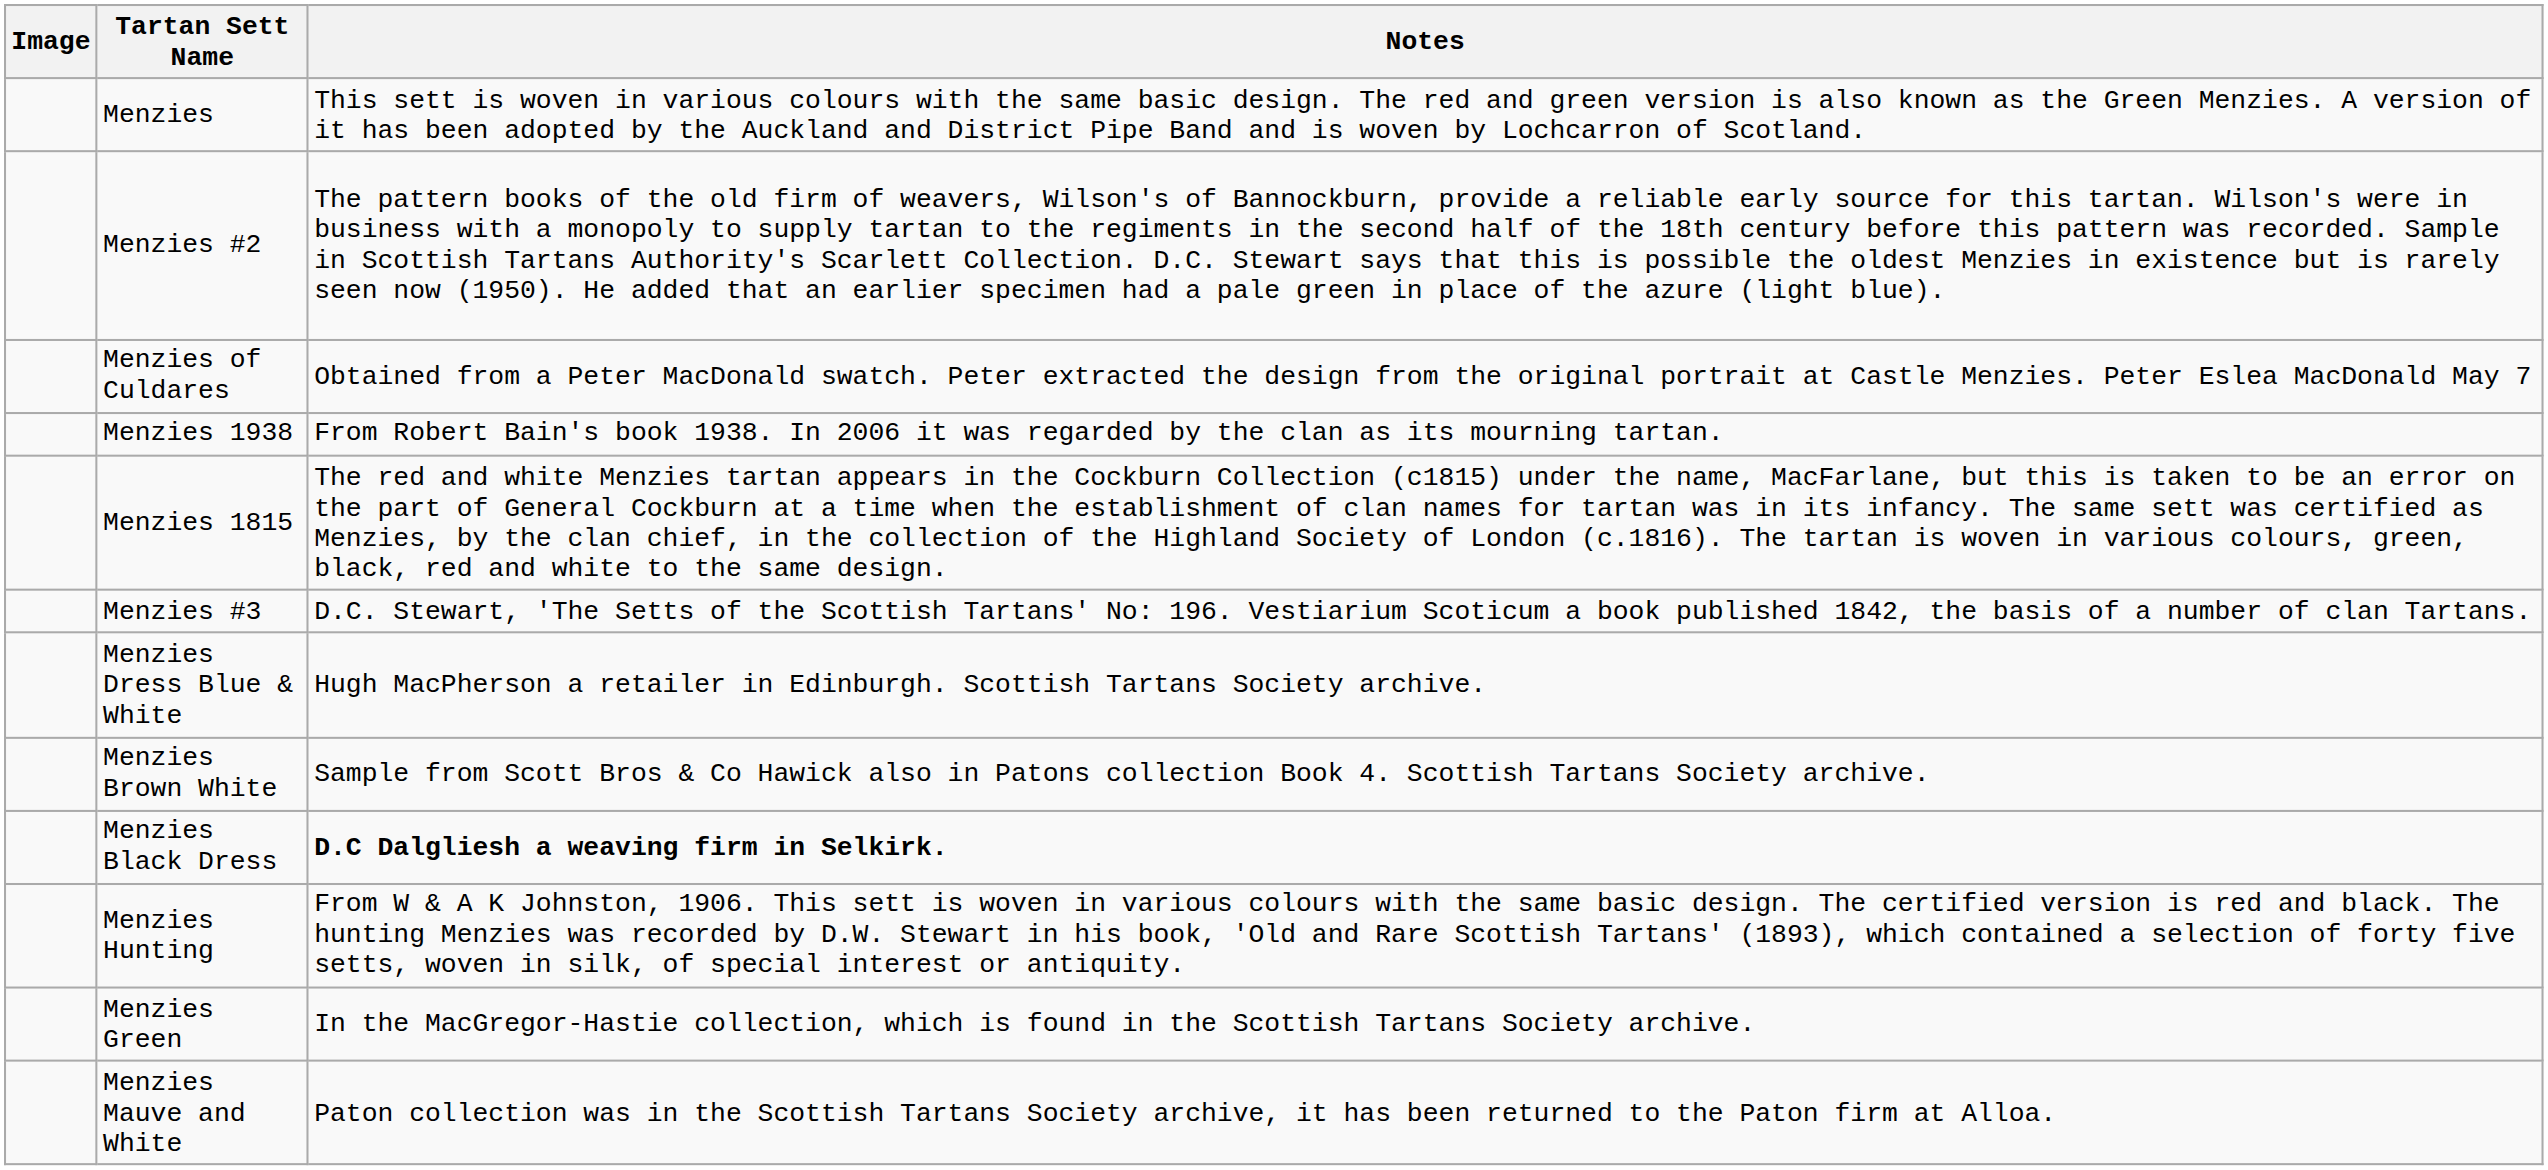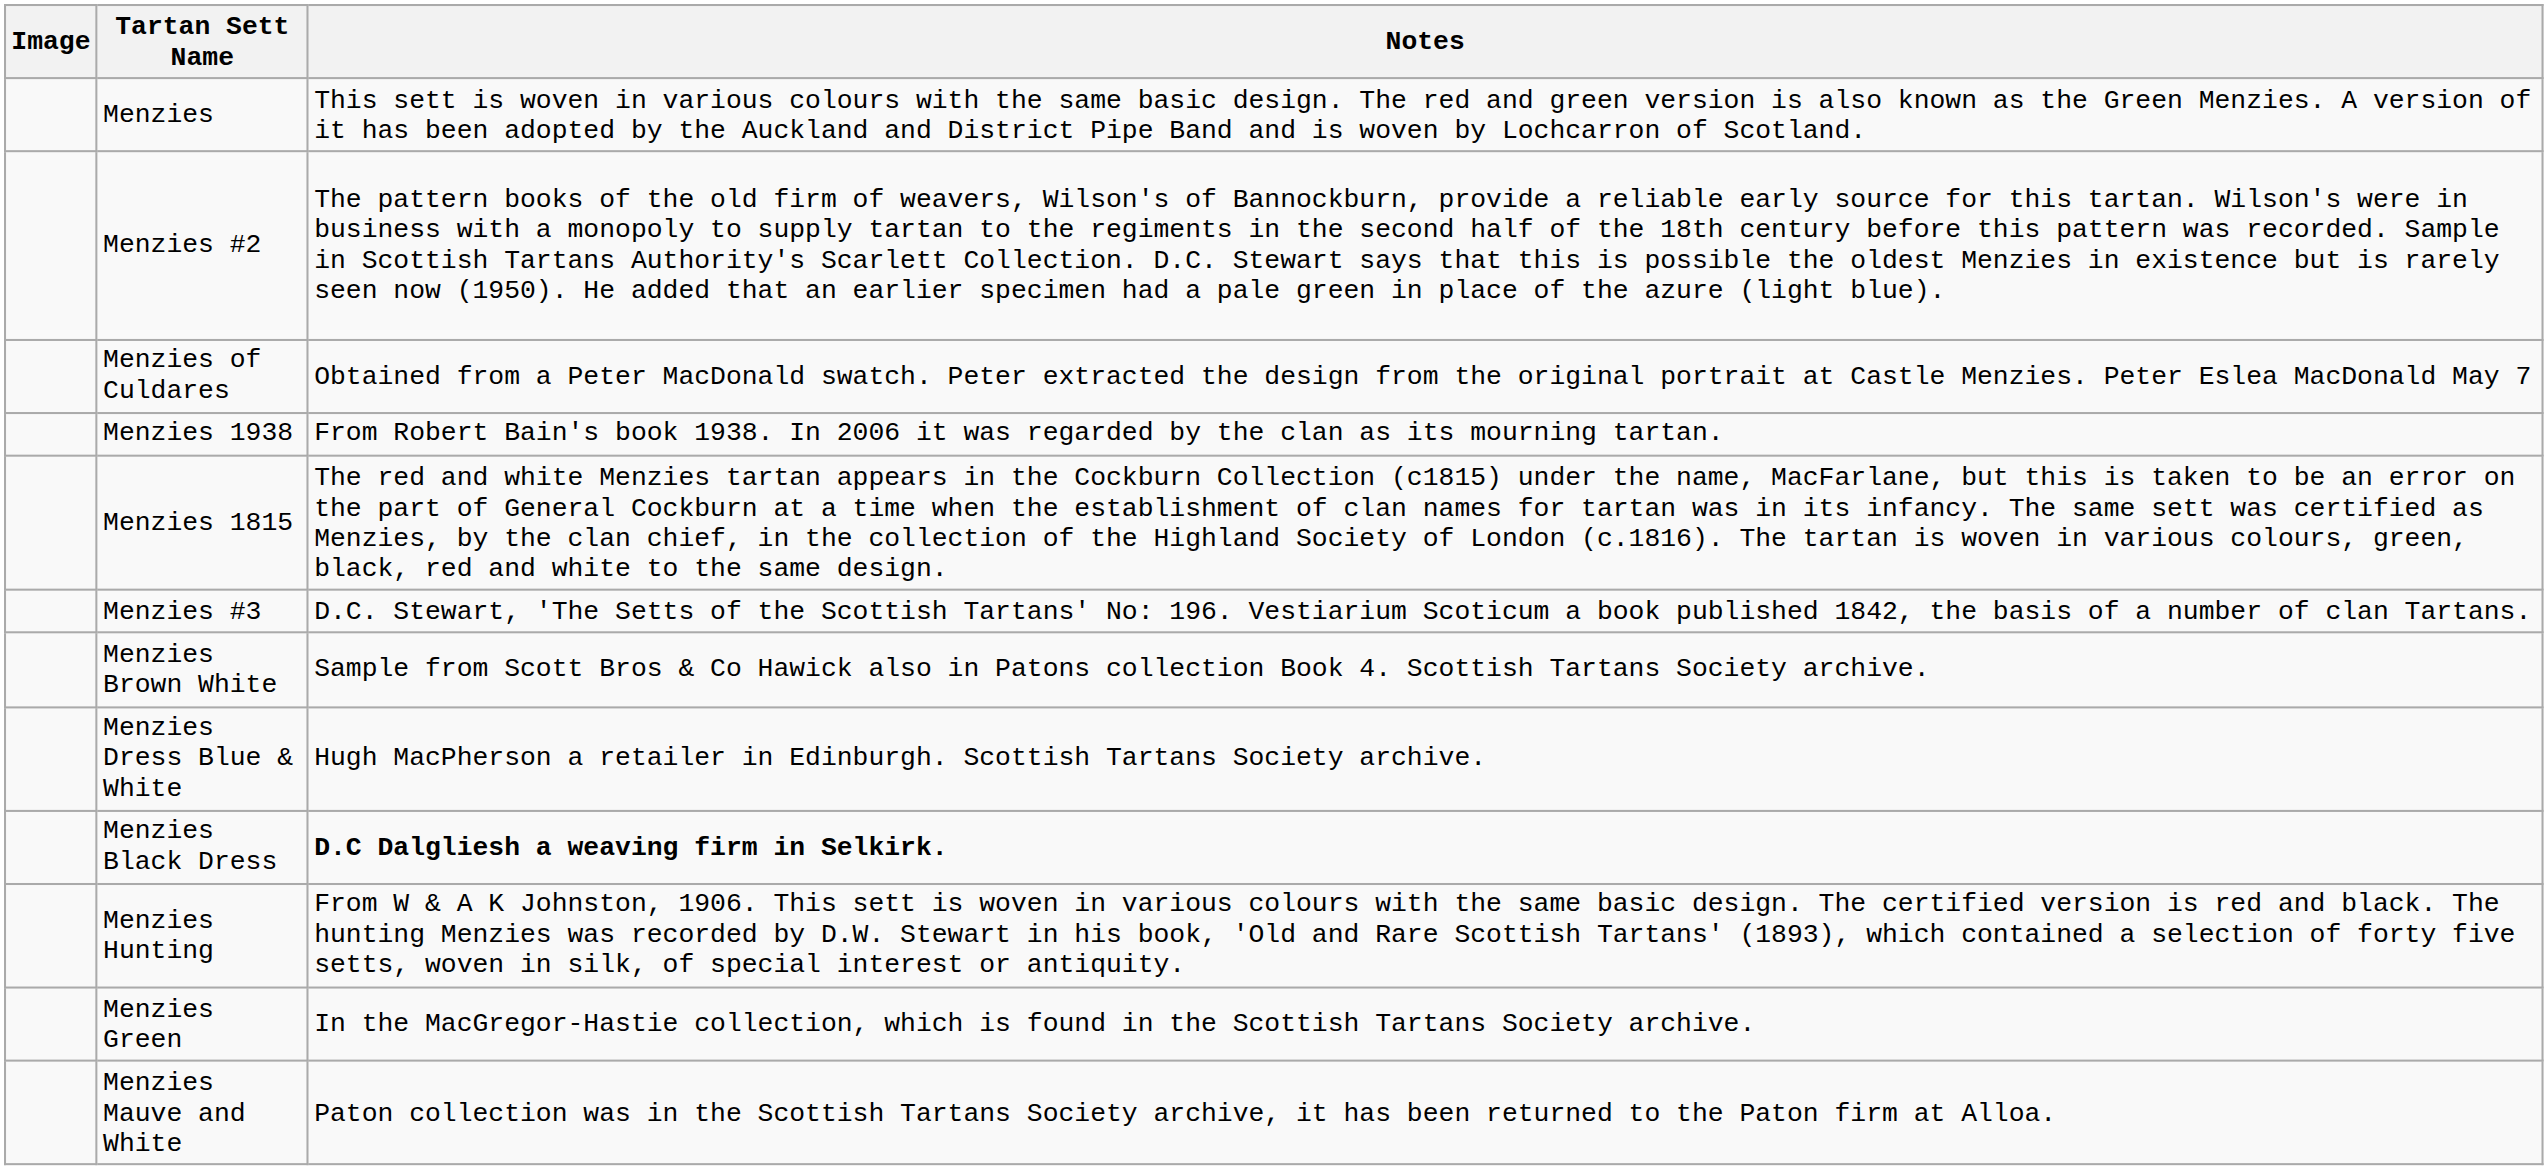rows swapped: Menzies Brown White <-> Menzies Dress Blue & White
